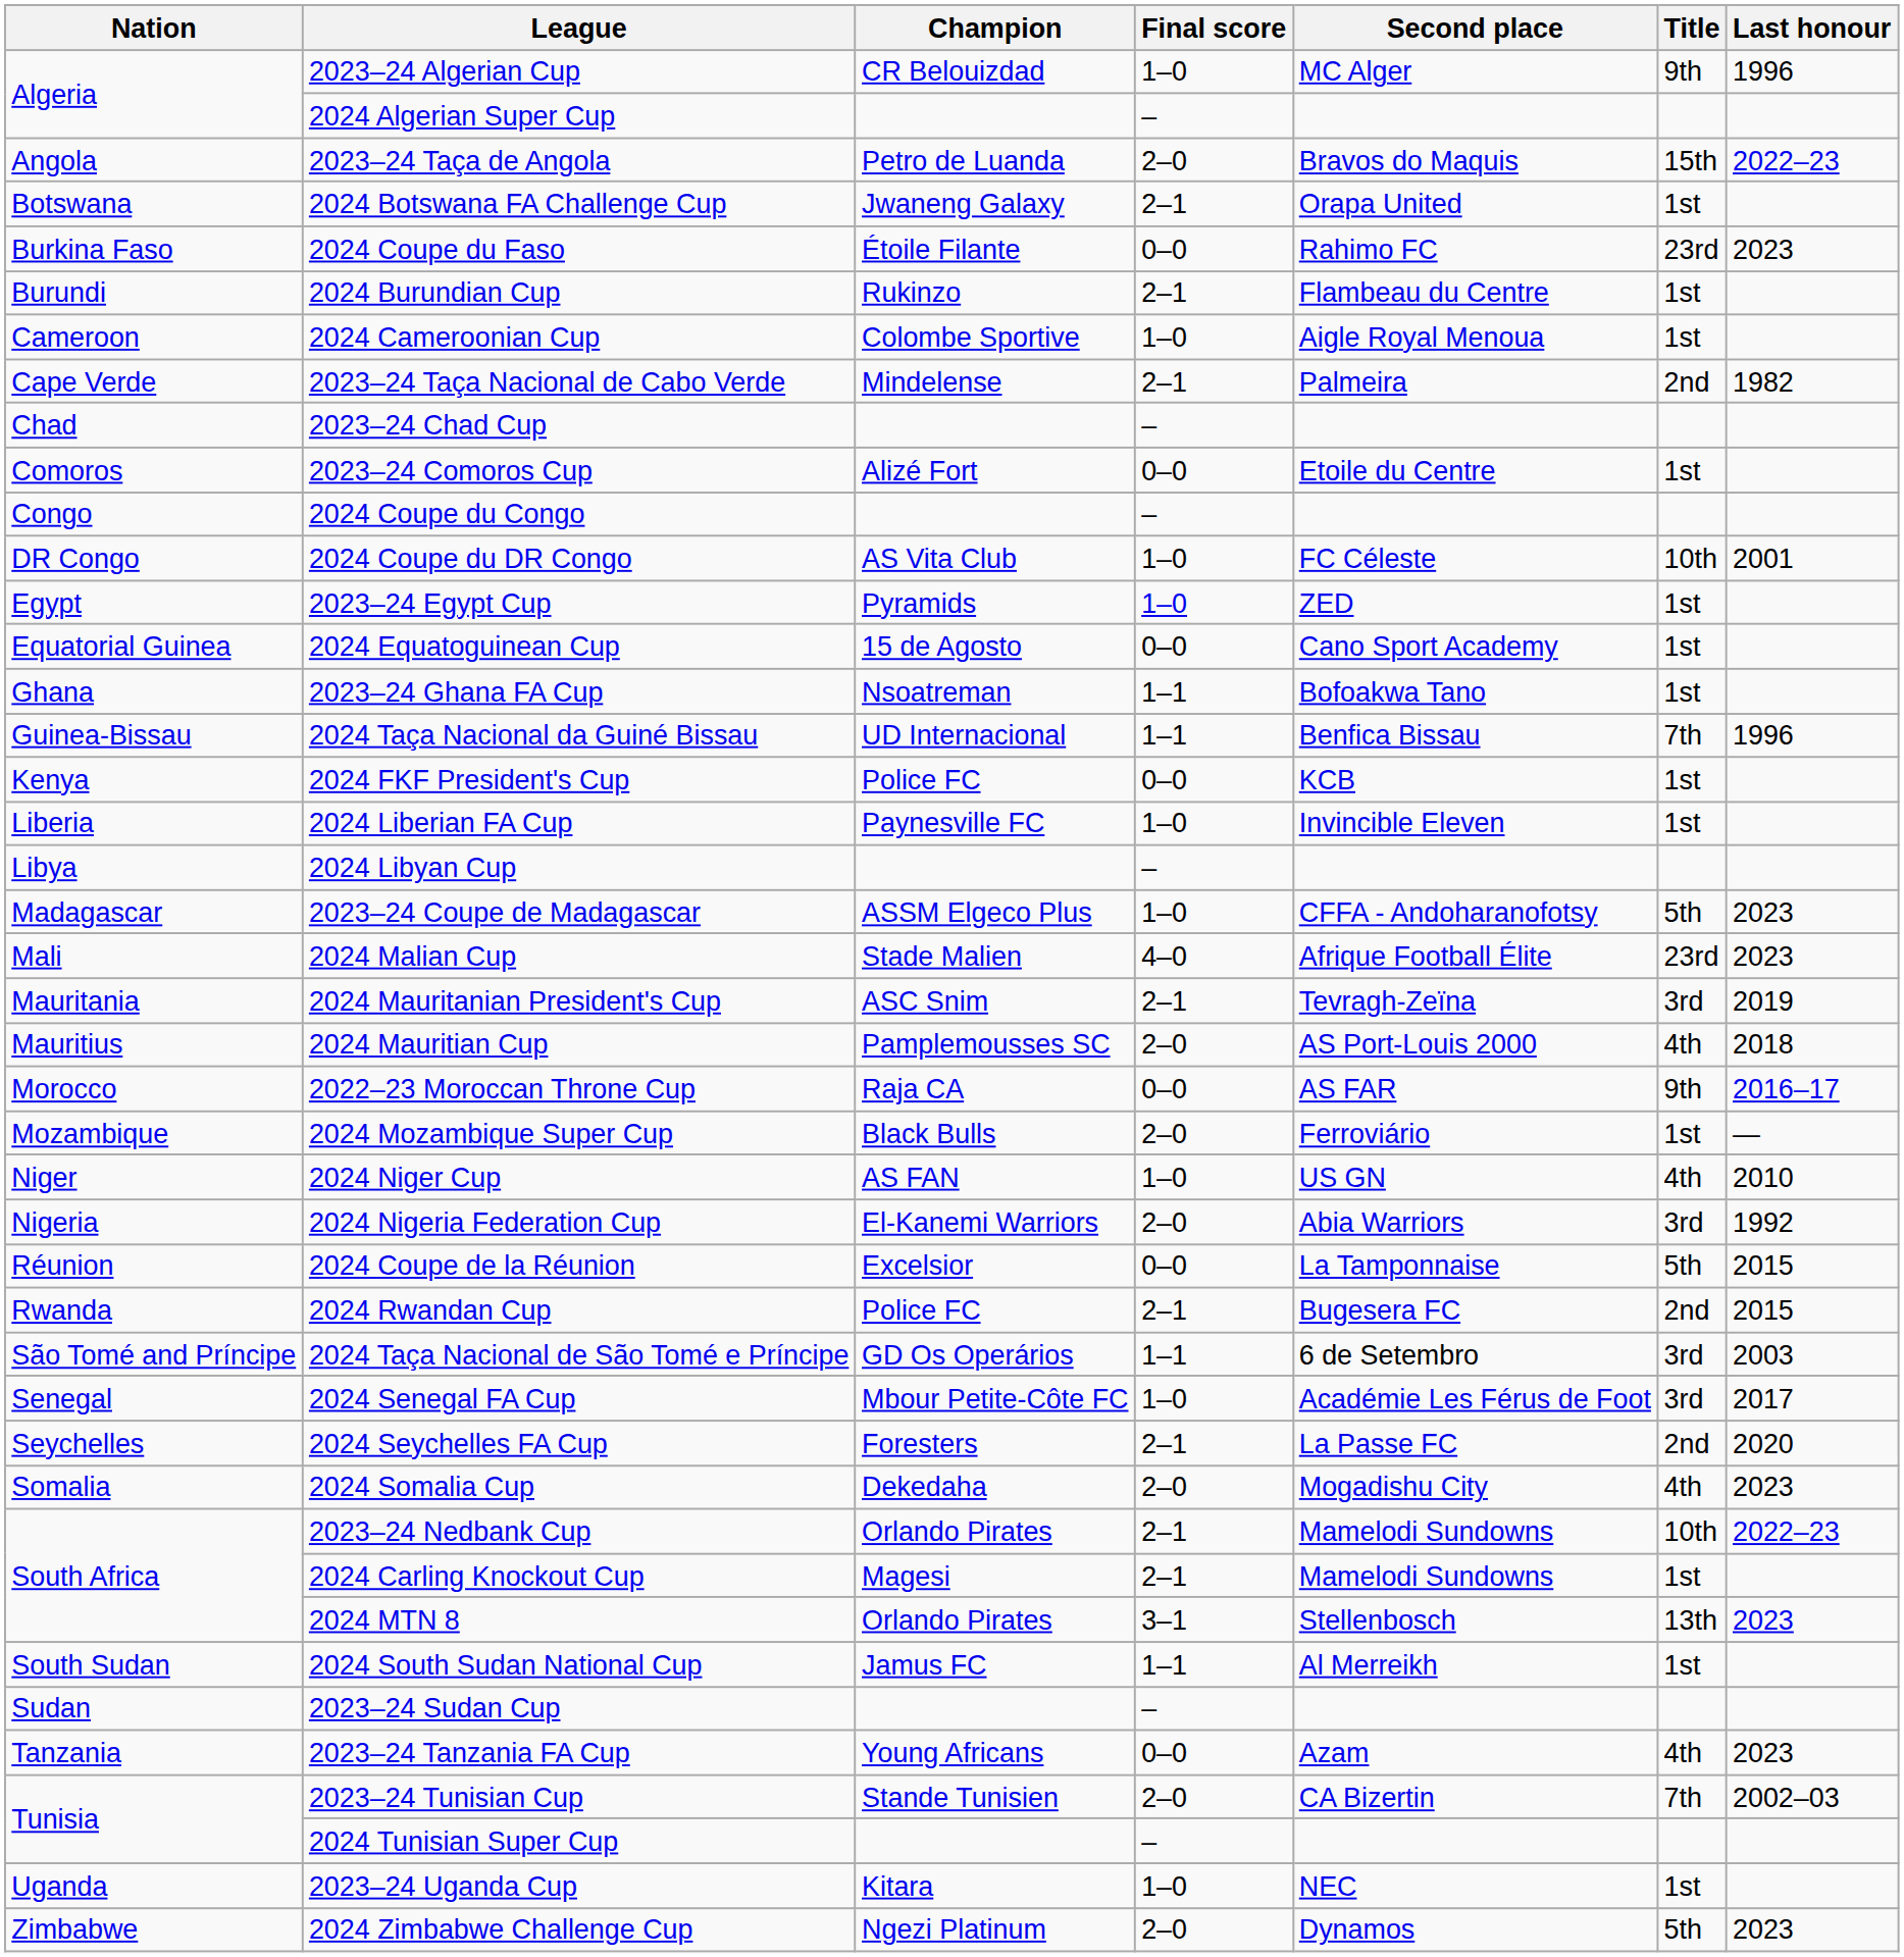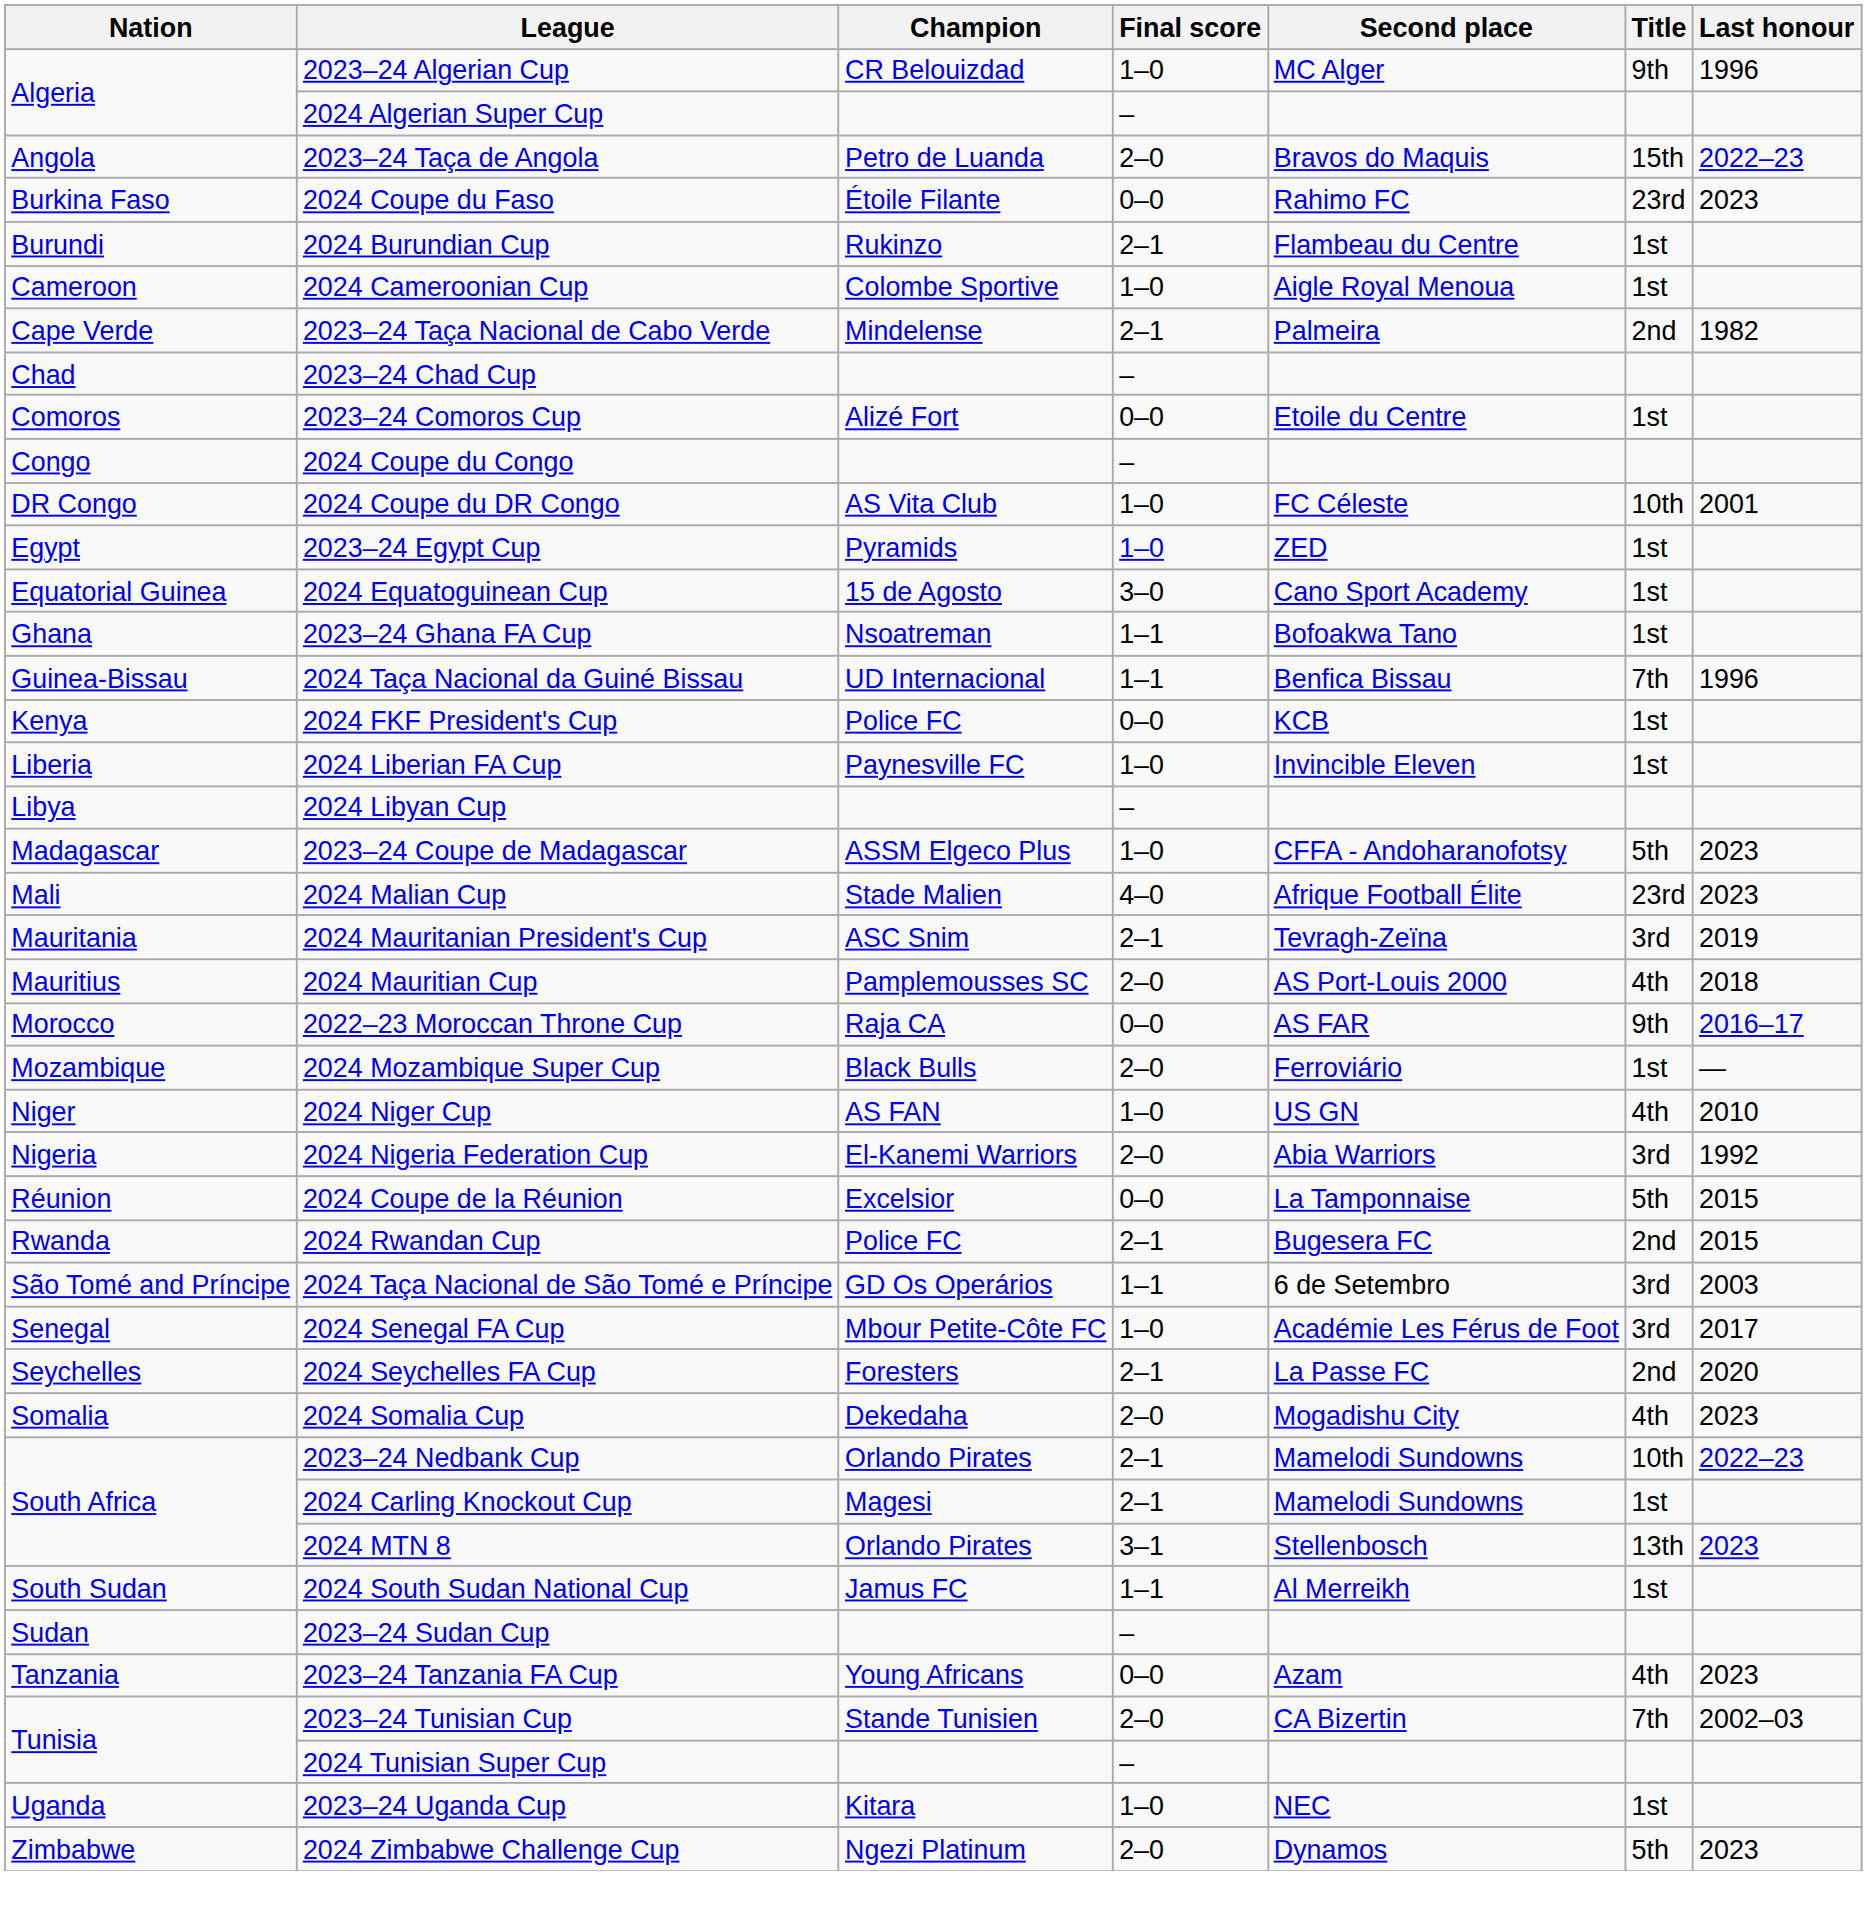- row: Botswana | 2024 Botswana FA Challenge Cup | Jwaneng Galaxy | 2–1 | Orapa United | 1st
2024 Equatoguinean Cup | Final score: 0–0 -> 3–0
